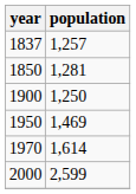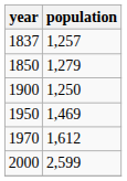1850 | population: 1,281 -> 1,279
1970 | population: 1,614 -> 1,612
